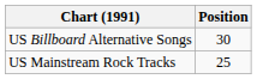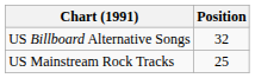US Billboard Alternative Songs | Position: 30 -> 32
